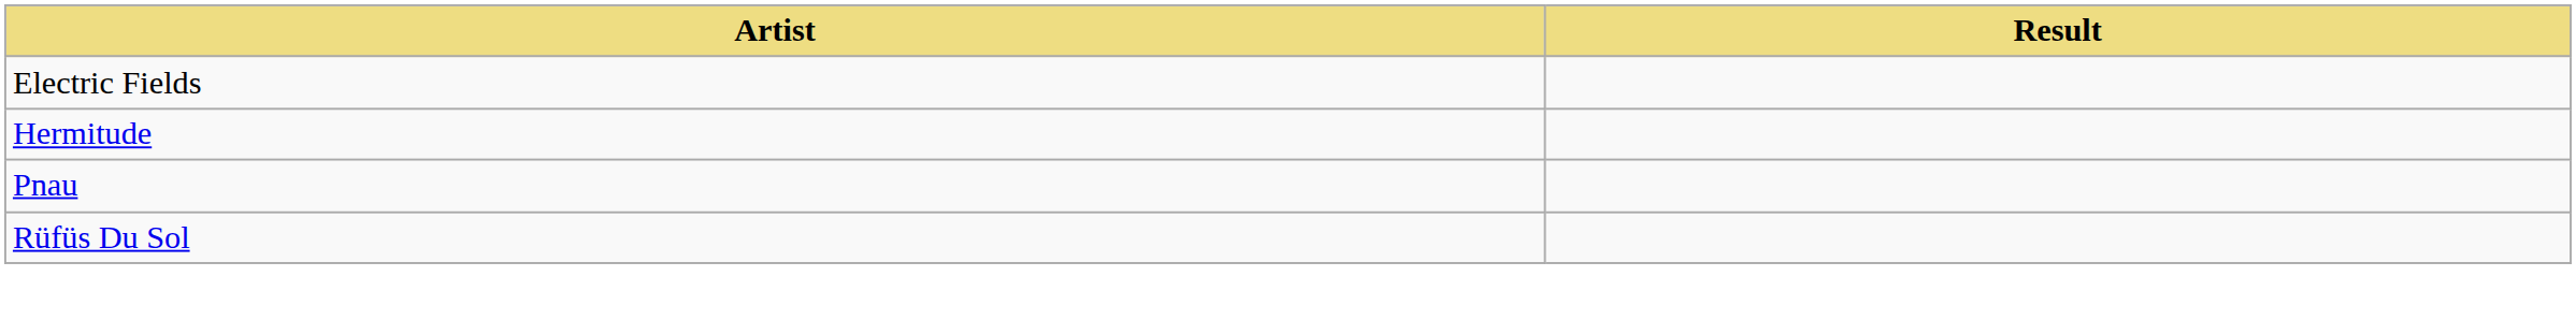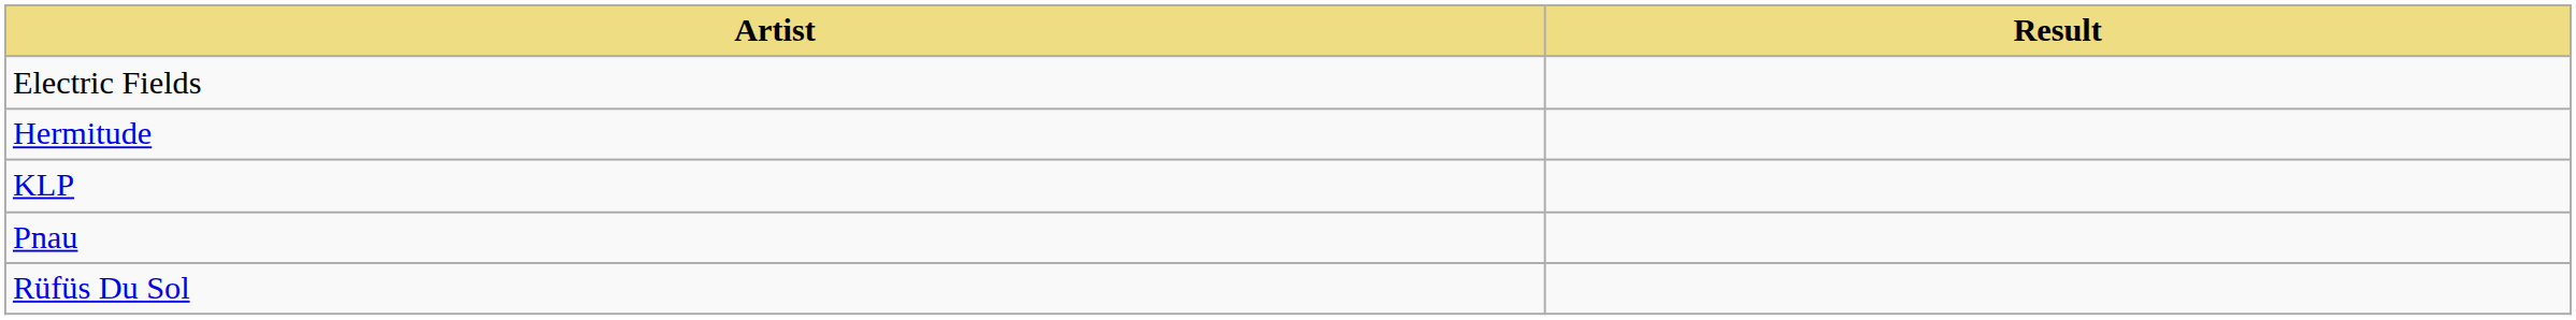+ row: KLP
